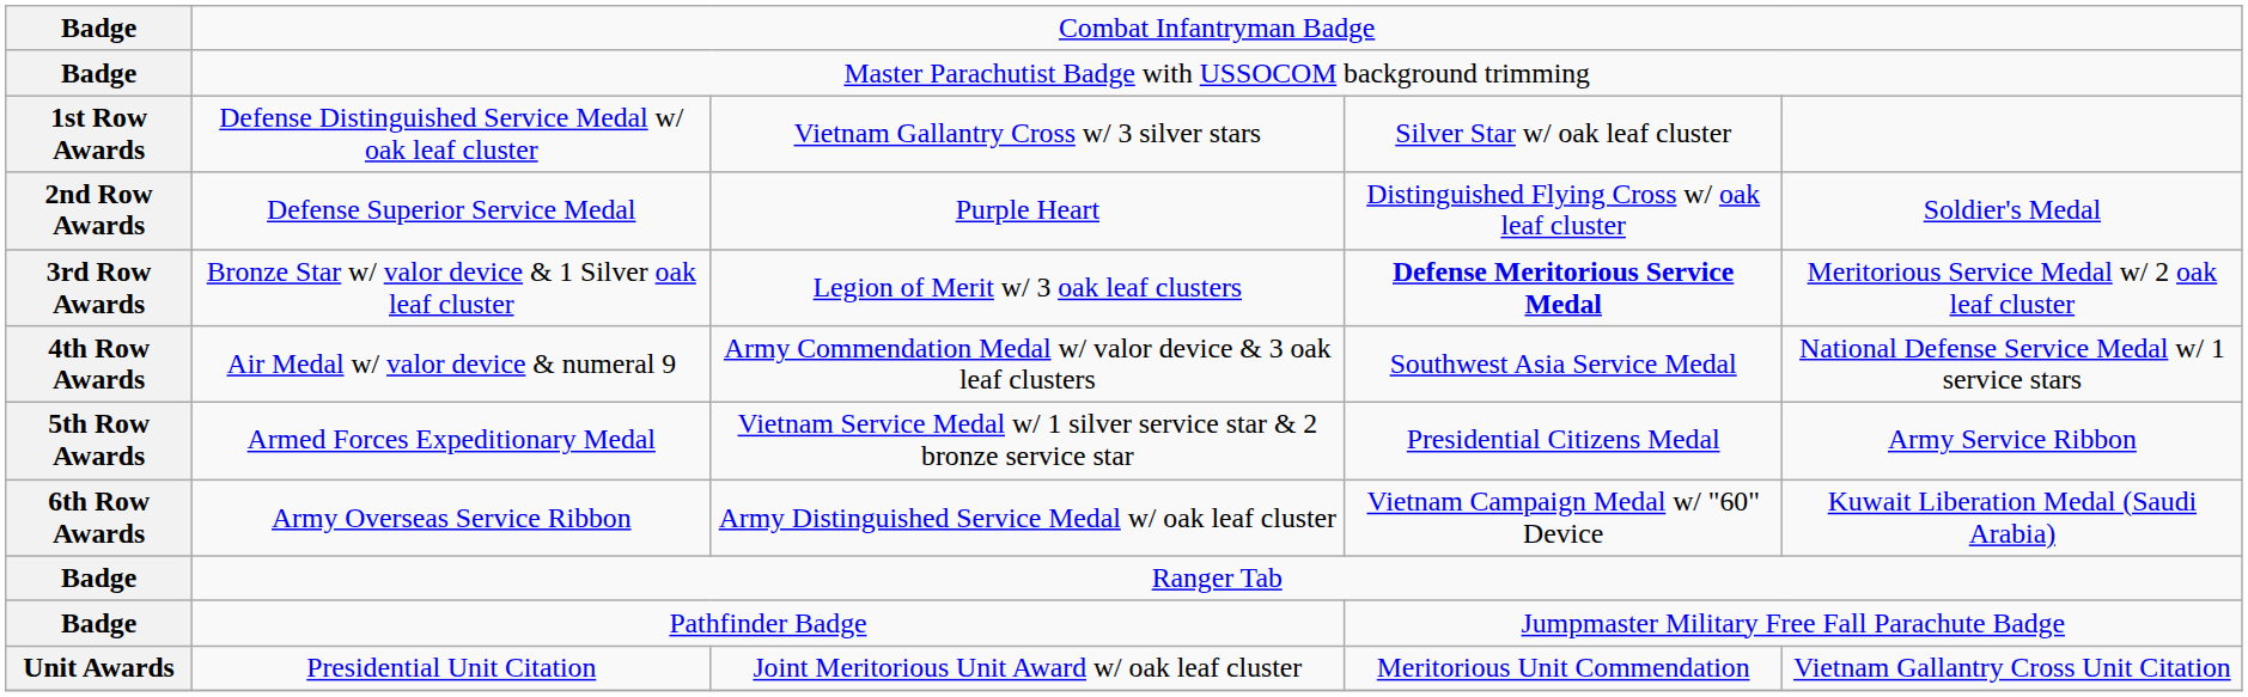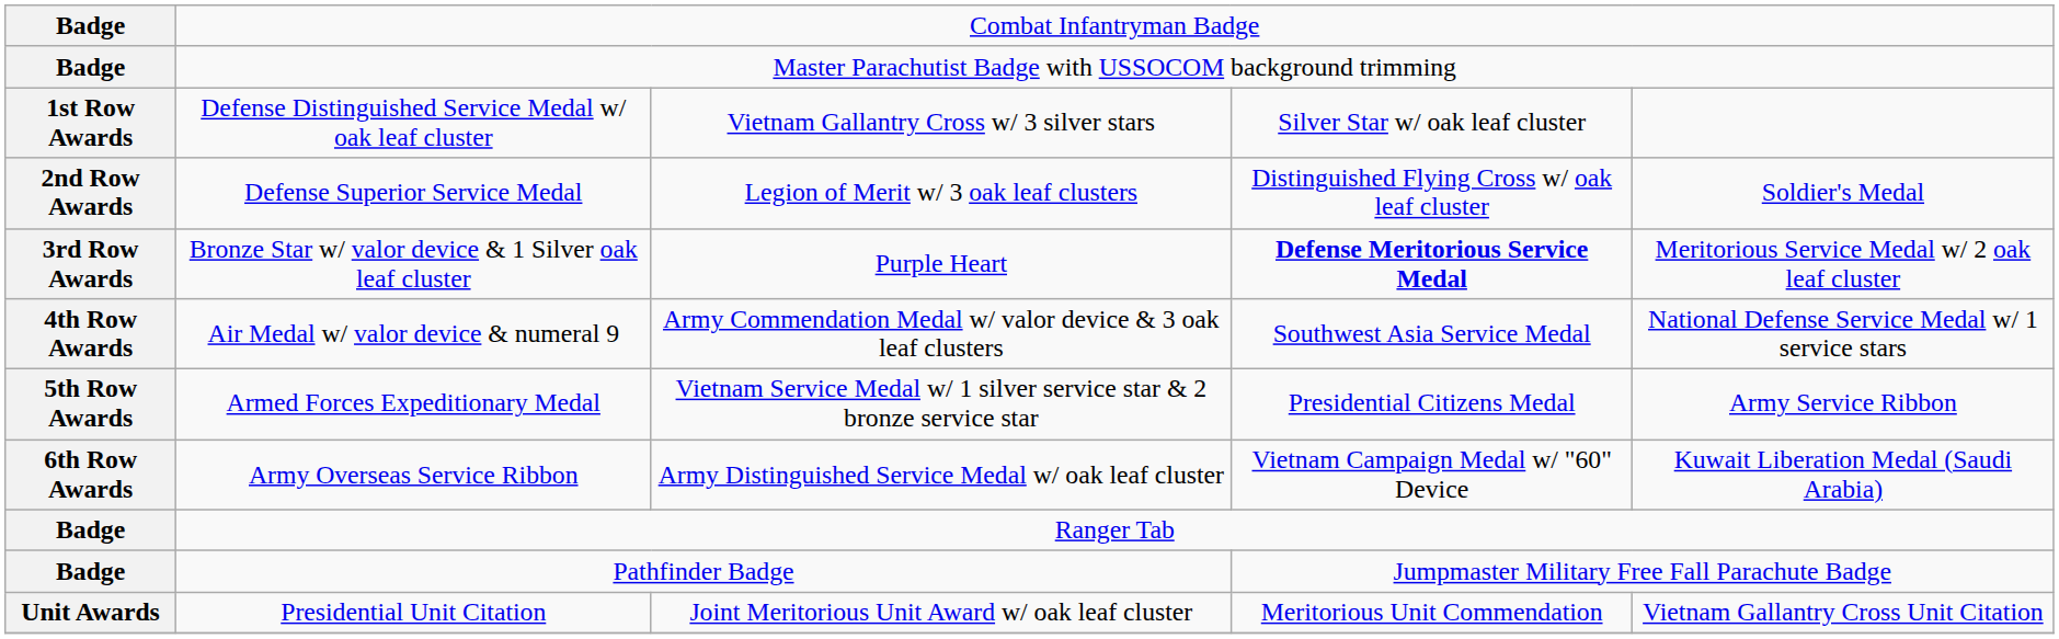Defense Superior Service Medal | column 3: Purple Heart -> Legion of Merit w/ 3 oak leaf clusters
Bronze Star w/ valor device & 1 Silver oak leaf cluster | column 3: Legion of Merit w/ 3 oak leaf clusters -> Purple Heart
